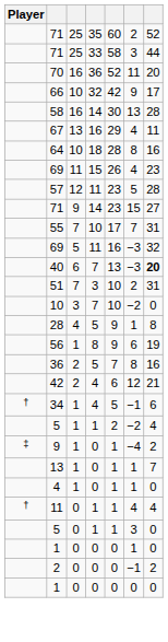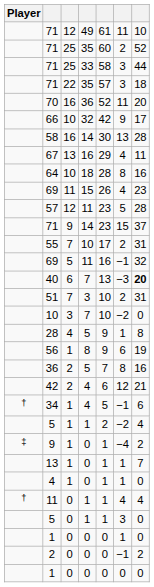+ row: 71 | 12 | 49 | 61 | 11 | 10
+ row: 71 | 22 | 35 | 57 | 3 | 18
71 / 9 | column 7: 27 -> 37
55 | column 6: 7 -> 2
69 / 5 | column 6: −3 -> −1
